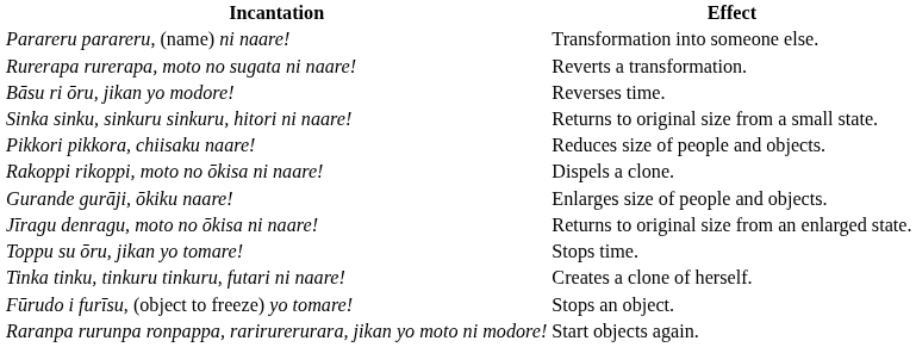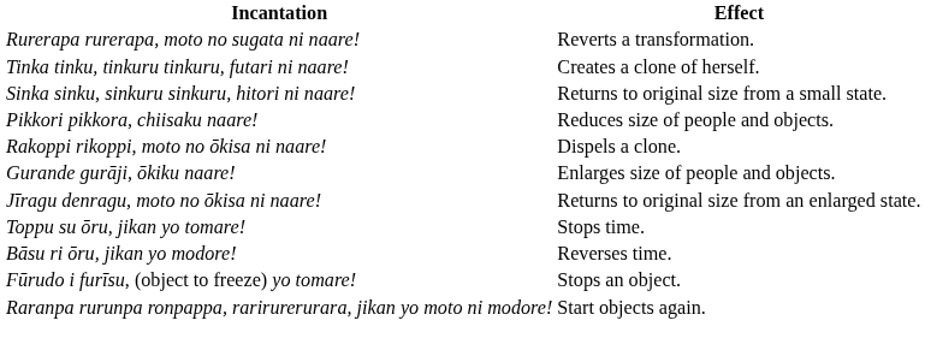- row: Parareru parareru, (name) ni naare! | Transformation into someone else.
rows swapped: Tinka tinku, tinkuru tinkuru, futari ni naare! <-> Bāsu ri ōru, jikan yo modore!
